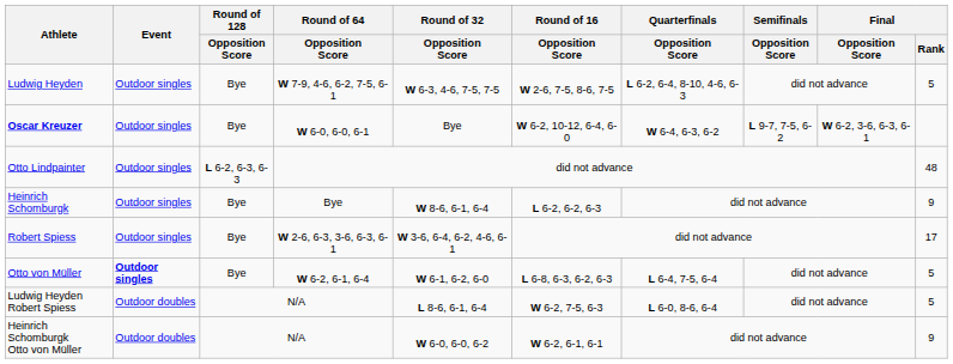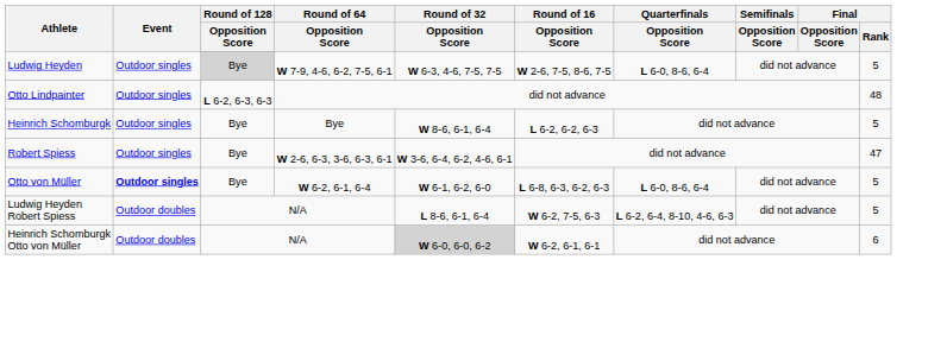Ludwig Heyden | Round of 128 / Opposition Score: no background -> lightgrey background
Ludwig Heyden | Quarterfinals / Opposition Score: L 6-2, 6-4, 8-10, 4-6, 6-3 -> L 6-0, 8-6, 6-4
- row: Oscar Kreuzer | Outdoor singles | Bye | W 6-0, 6-0, 6-1 | Bye | W 6-2, 10-12, 6-4, 6-0 | W 6-4, 6-3, 6-2 | L 9-7, 7-5, 6-2 | W 6-2, 3-6, 6-3, 6-1
Heinrich Schomburgk | Final / Rank: 9 -> 5
Robert Spiess | Final / Rank: 17 -> 47
Otto von Müller | Quarterfinals / Opposition Score: L 6-4, 7-5, 6-4 -> L 6-0, 8-6, 6-4
Ludwig Heyden Robert Spiess | Quarterfinals / Opposition Score: L 6-0, 8-6, 6-4 -> L 6-2, 6-4, 8-10, 4-6, 6-3
Heinrich Schomburgk Otto von Müller | Round of 32 / Opposition Score: no background -> lightgrey background
Heinrich Schomburgk Otto von Müller | Final / Rank: 9 -> 6
